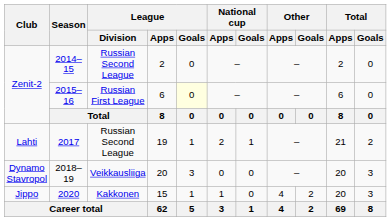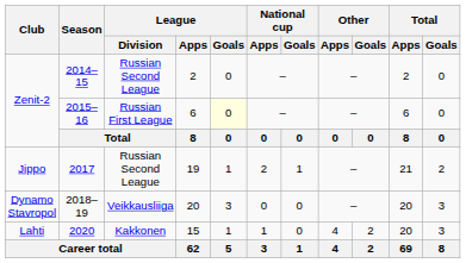2017 | Club: Lahti -> Jippo
2020 | Club: Jippo -> Lahti
